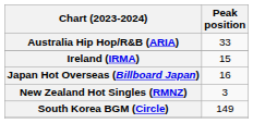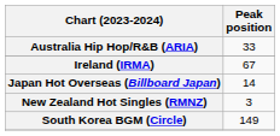Ireland (IRMA) | Peak position: 15 -> 67
Japan Hot Overseas (Billboard Japan) | Peak position: 16 -> 14
